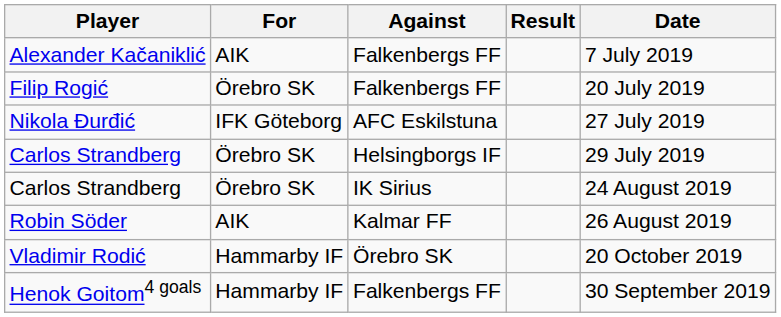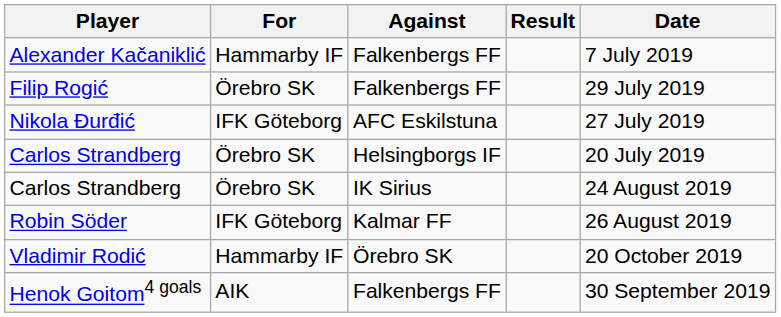Alexander Kačaniklić | For: AIK -> Hammarby IF
Filip Rogić | Date: 20 July 2019 -> 29 July 2019
Carlos Strandberg / Helsingborgs IF | Date: 29 July 2019 -> 20 July 2019
Robin Söder | For: AIK -> IFK Göteborg
Henok Goitom4 goals | For: Hammarby IF -> AIK
